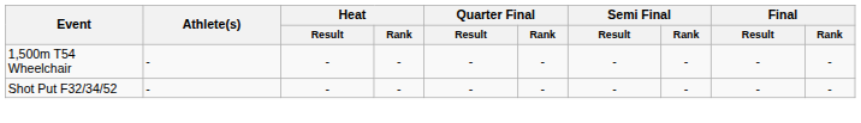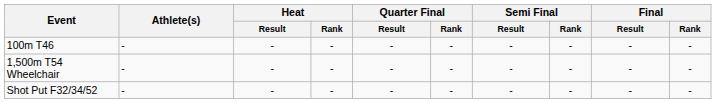+ row: 100m T46 | - | - | - | - | - | - | - | - | -
